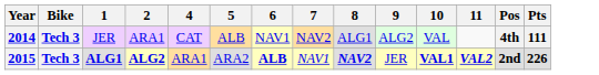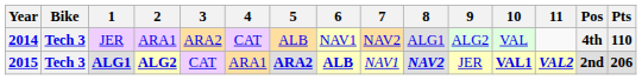+ column: 3 | ARA2 | CAT
2014 | Pts: 111 -> 110
2015 | 5: normal -> bold
2015 | Pts: 226 -> 206
